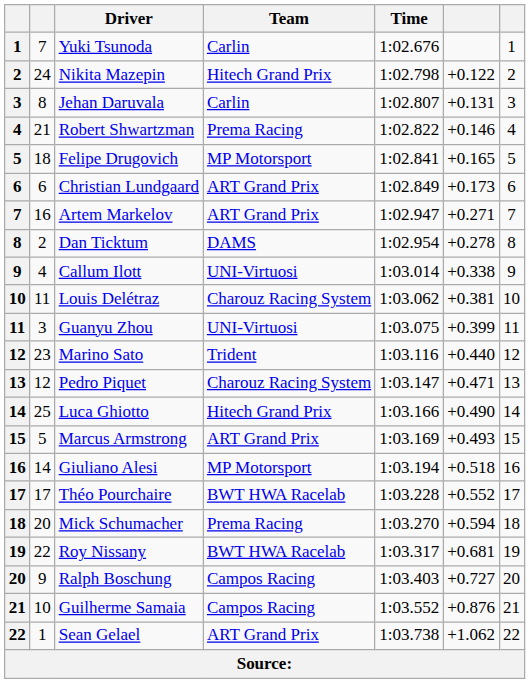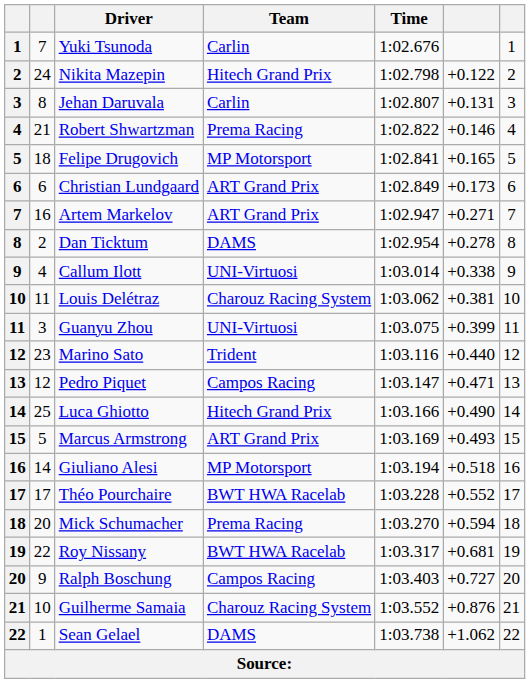Pedro Piquet | Team: Charouz Racing System -> Campos Racing
Guilherme Samaia | Team: Campos Racing -> Charouz Racing System
Sean Gelael | Team: ART Grand Prix -> DAMS
